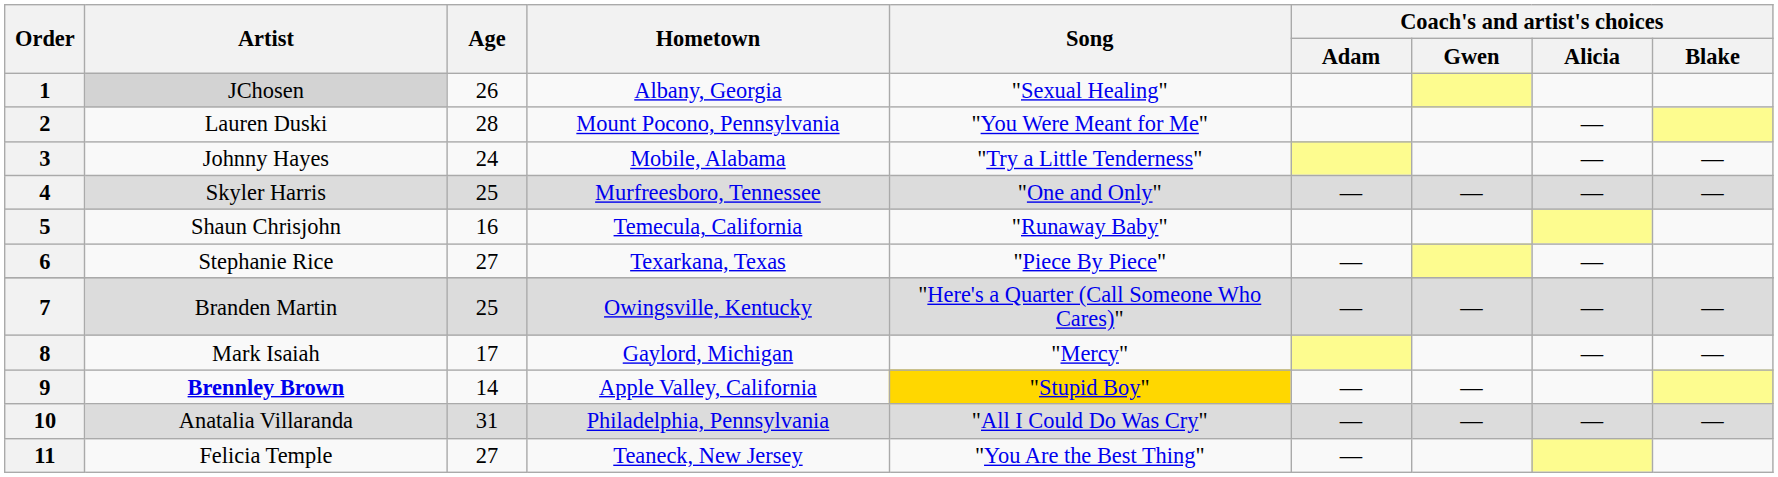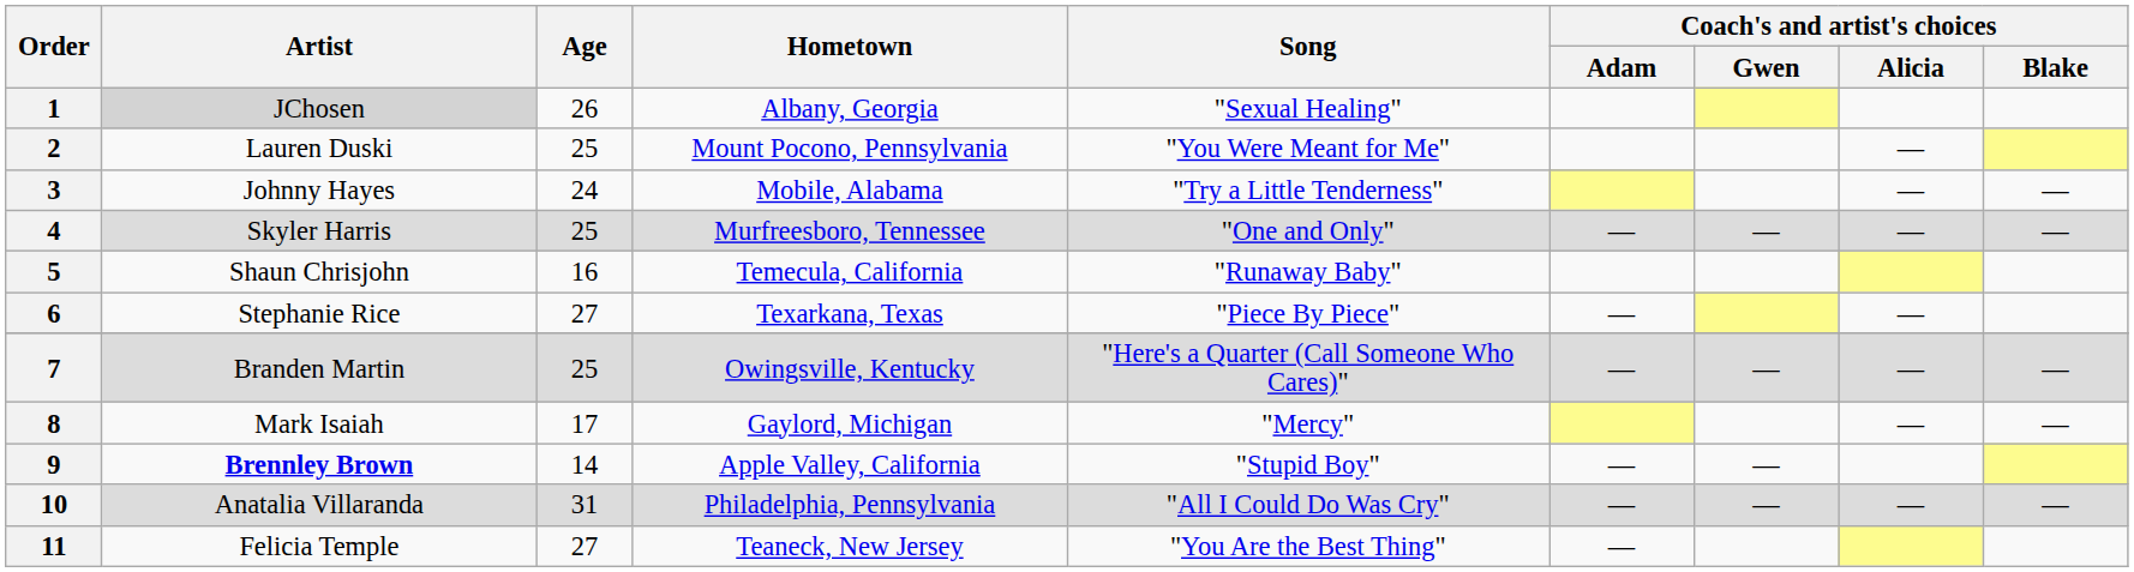2 | Age: 28 -> 25
9 | Song: gold background -> no background
